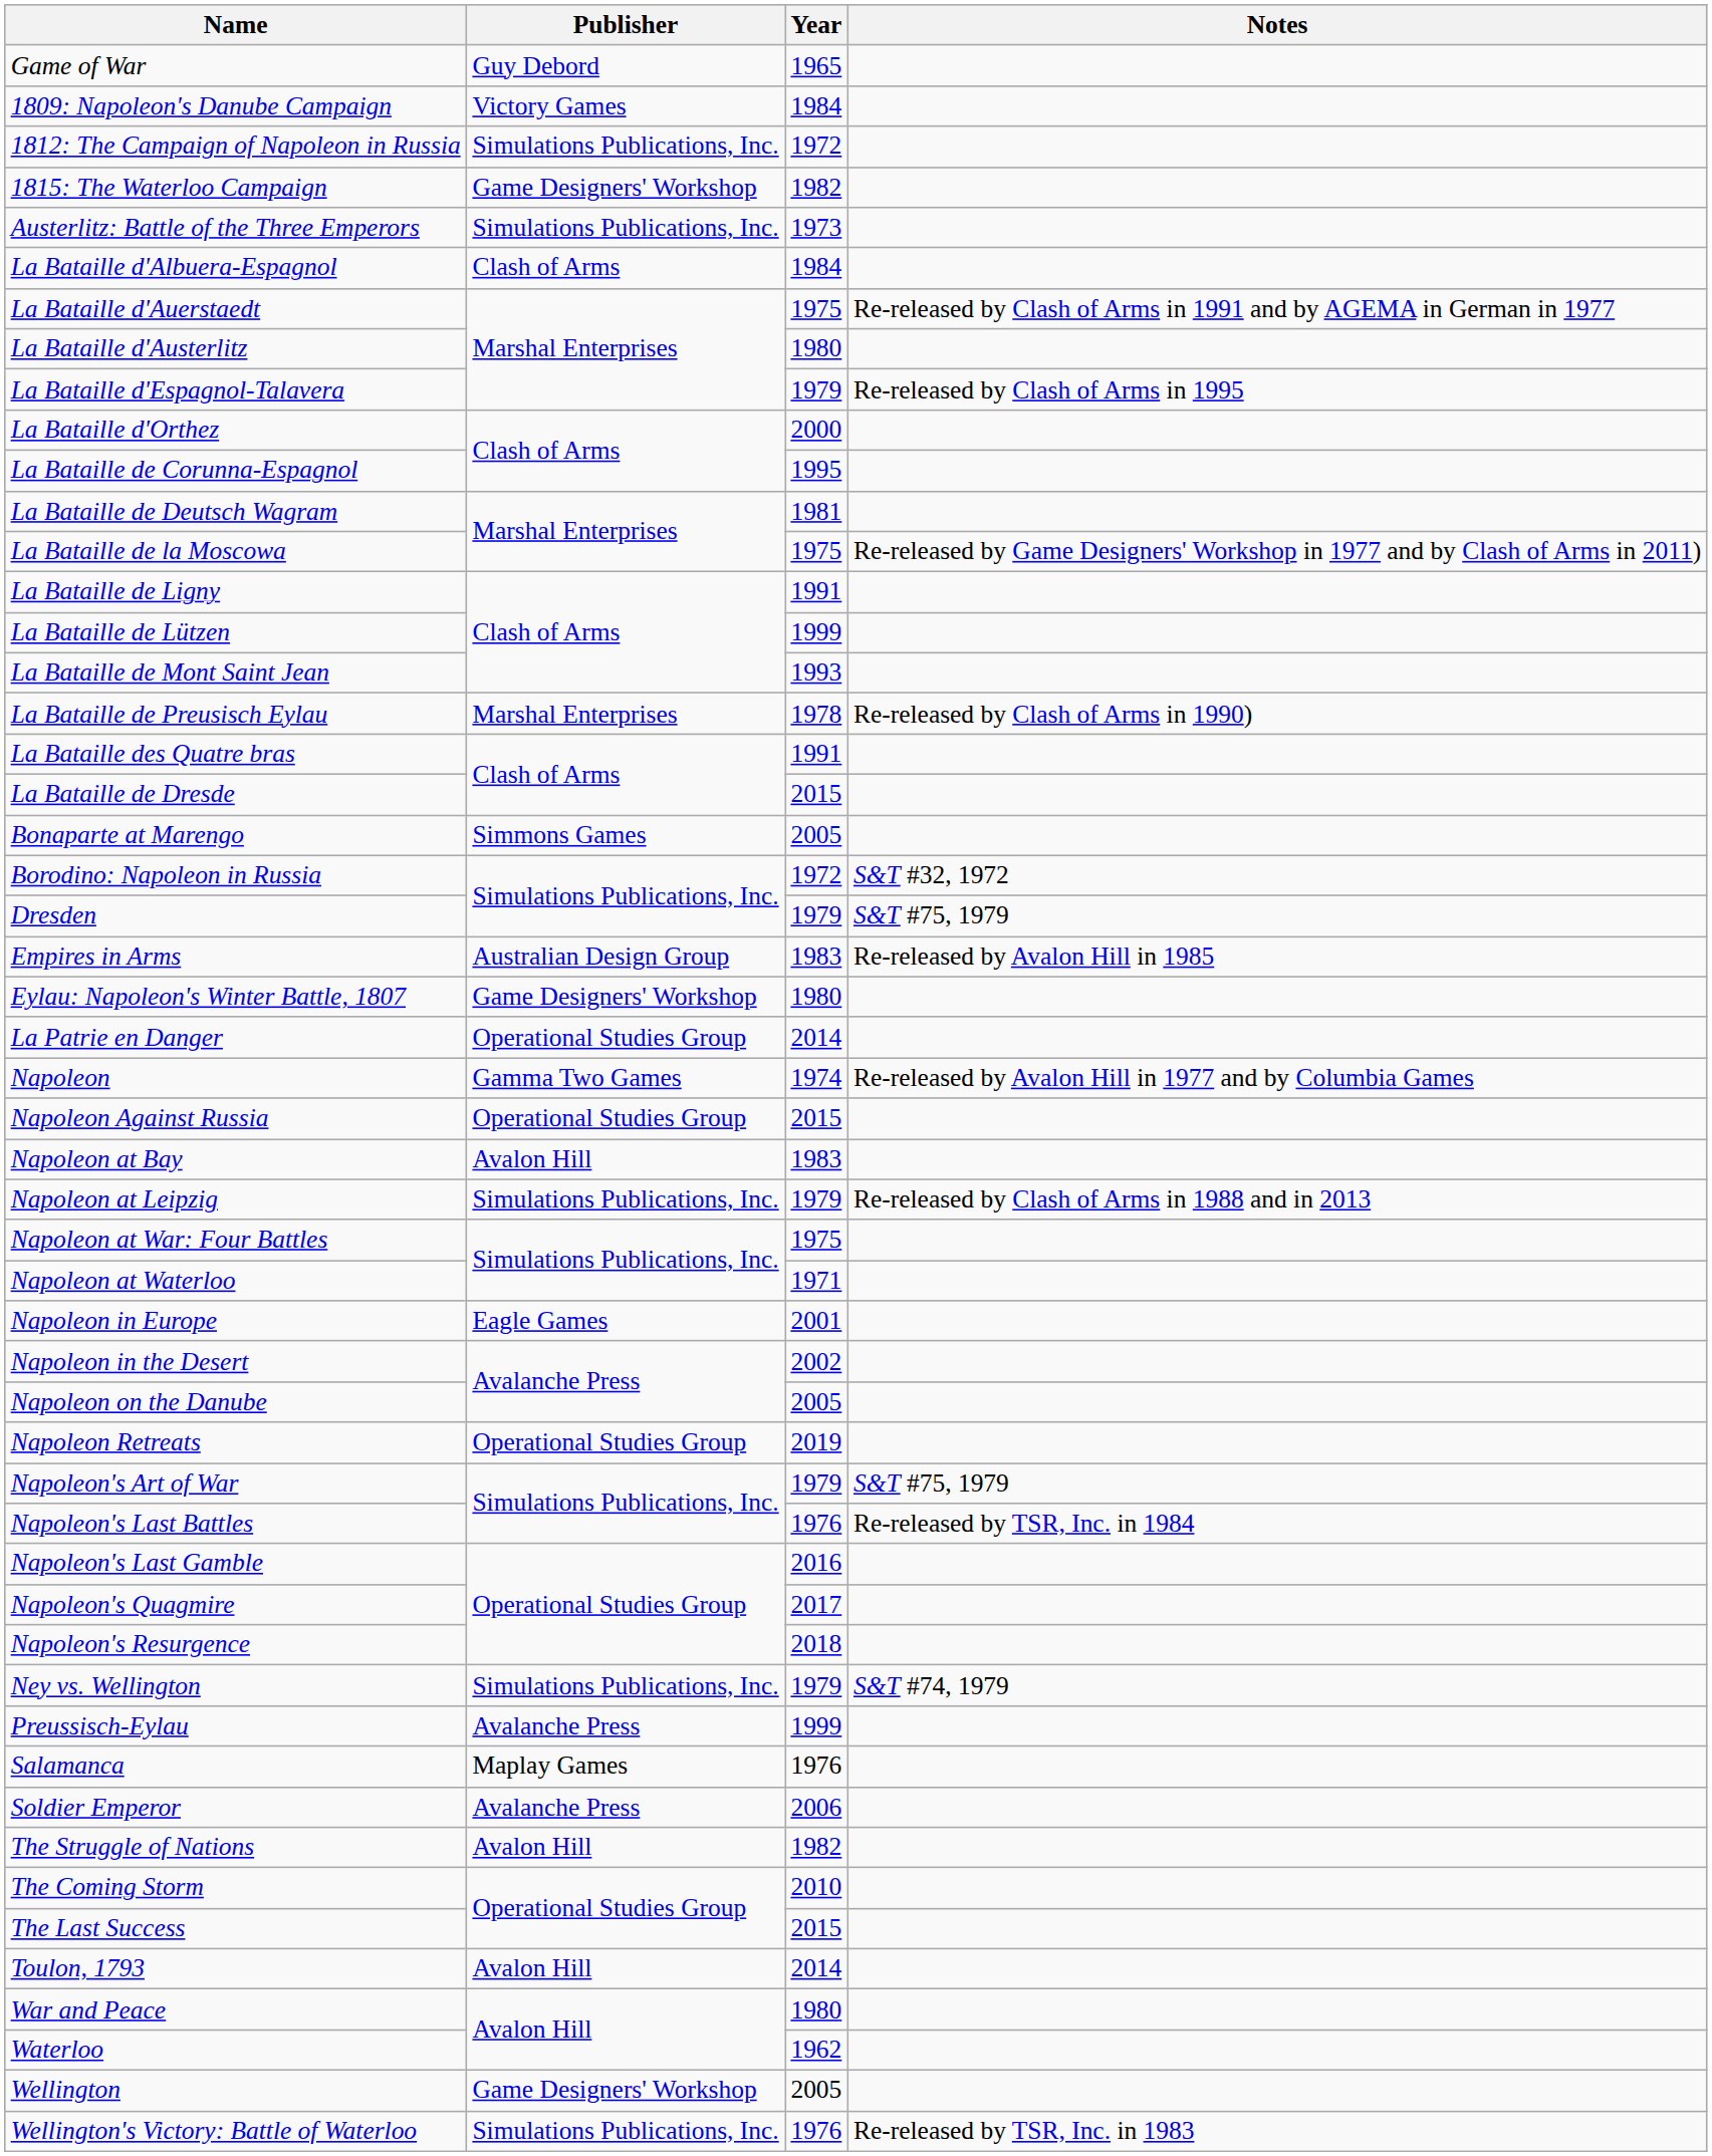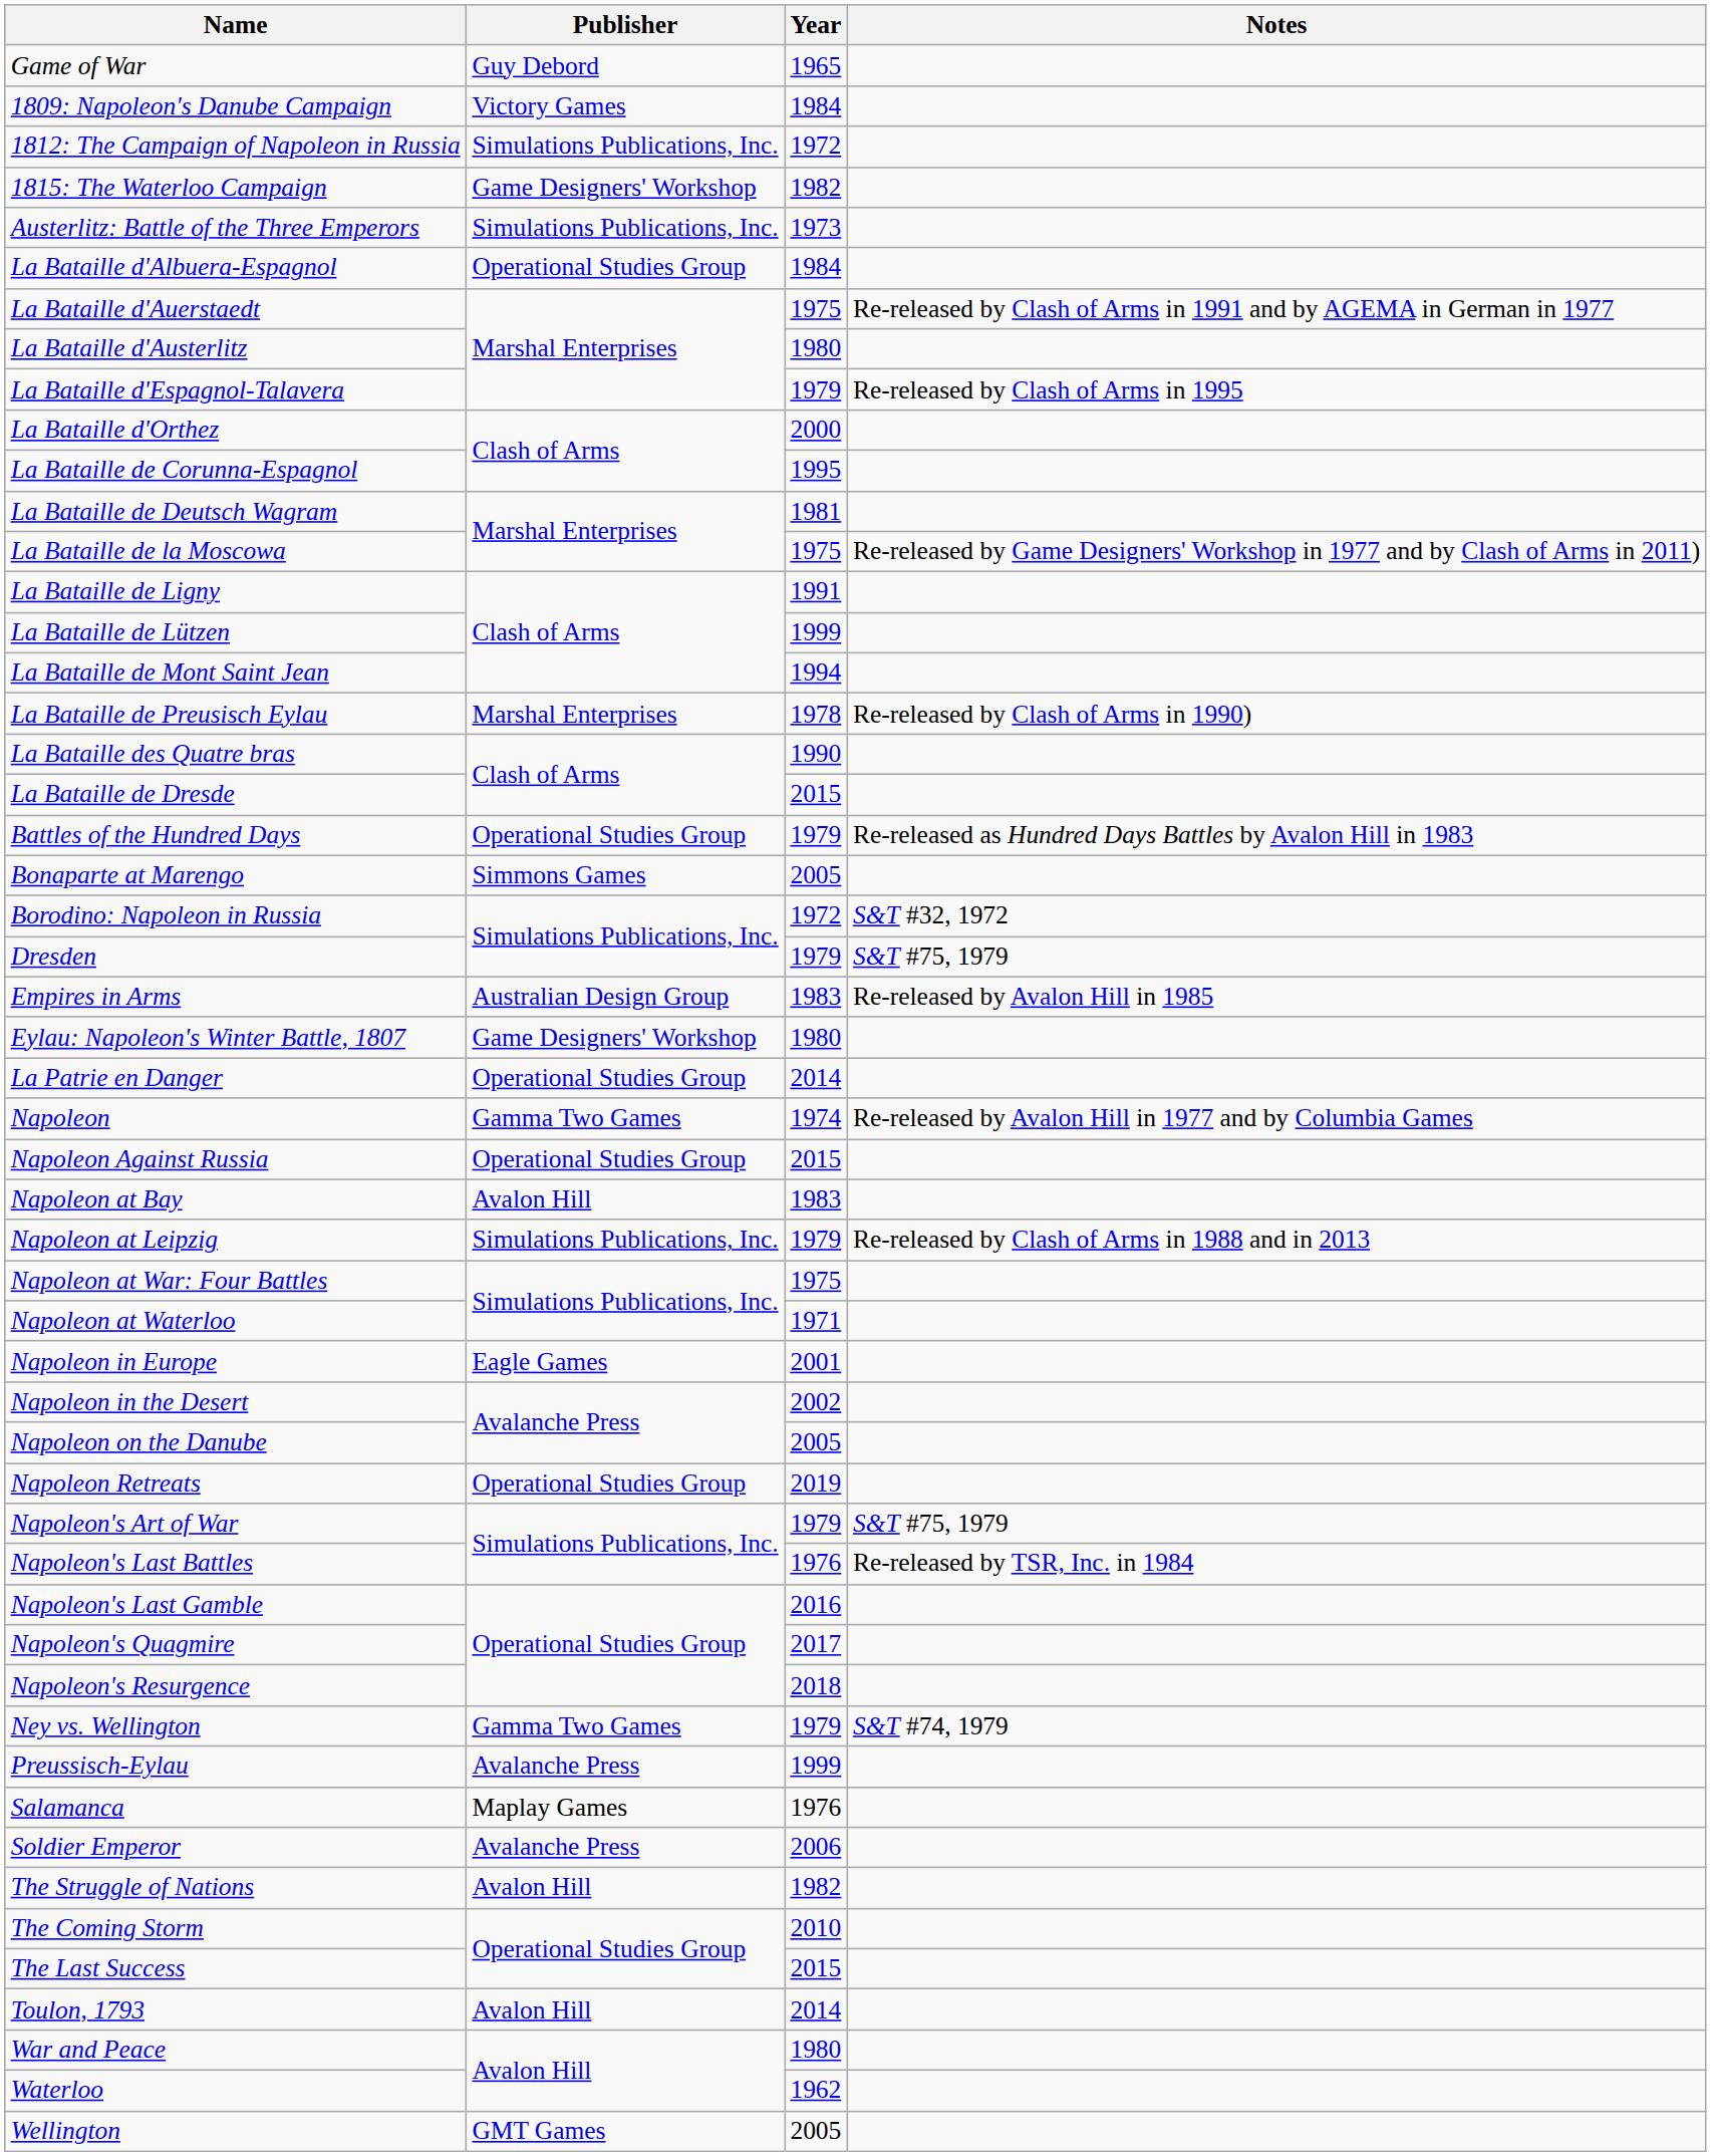La Bataille d'Albuera-Espagnol | Publisher: Clash of Arms -> Operational Studies Group
La Bataille de Mont Saint Jean | Year: 1993 -> 1994
La Bataille des Quatre bras | Year: 1991 -> 1990
+ row: Battles of the Hundred Days | Operational Studies Group | 1979 | Re-released as Hundred Days Battles by Avalon Hill in 1983
Ney vs. Wellington | Publisher: Simulations Publications, Inc. -> Gamma Two Games
Wellington | Publisher: Game Designers' Workshop -> GMT Games
- row: Wellington's Victory: Battle of Waterloo | Simulations Publications, Inc. | 1976 | Re-released by TSR, Inc. in 1983
